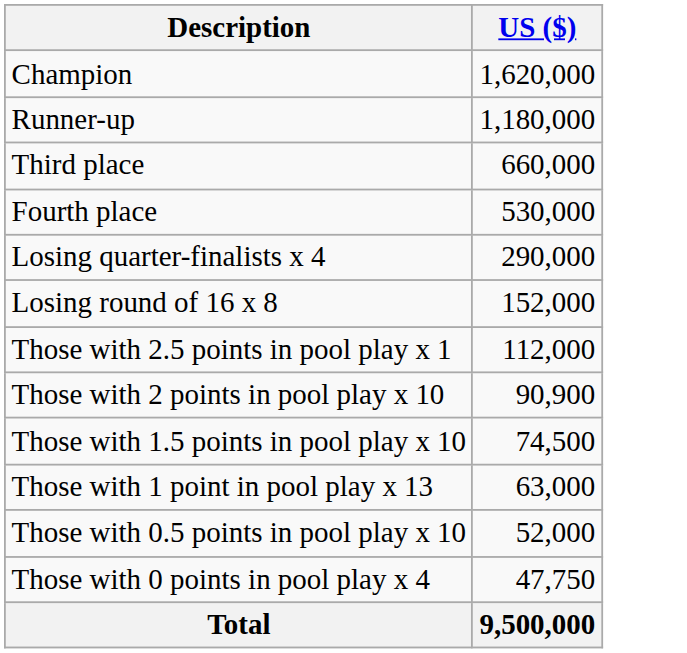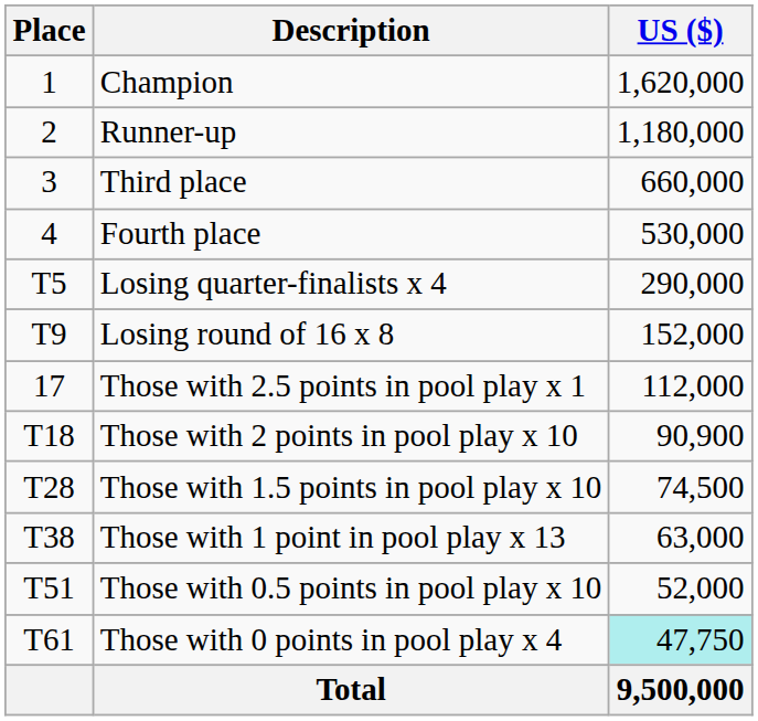+ column: Place | 1 | 2 | 3 | 4 | T5 | T9 | 17 | T18 | T28 | T38 | T51 | T61
Those with 0 points in pool play x 4 | US ($): no background -> paleturquoise background
